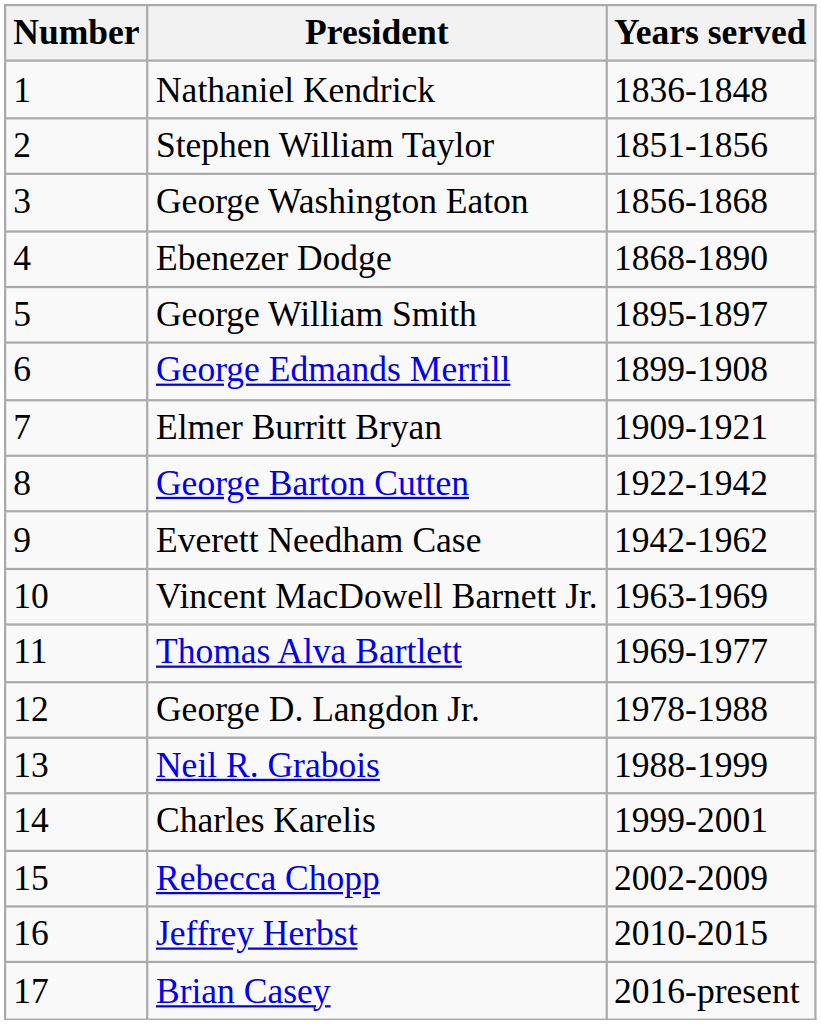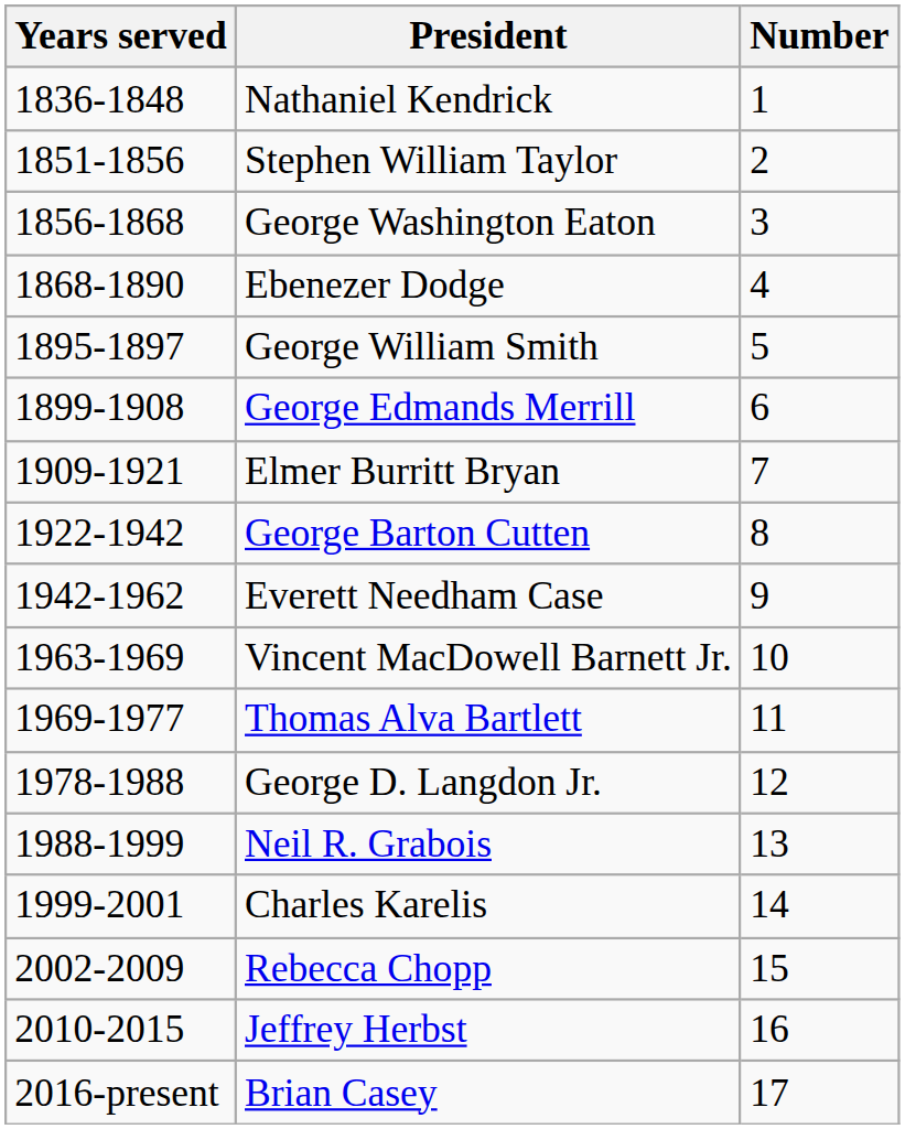columns swapped: Number <-> Years served
